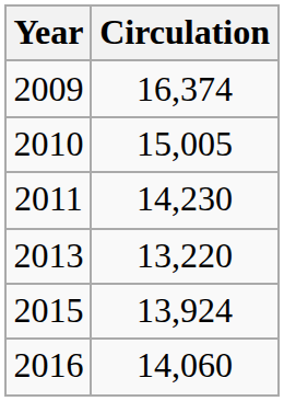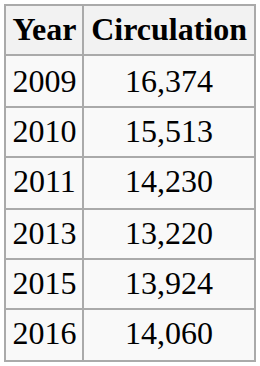2010 | Circulation: 15,005 -> 15,513
